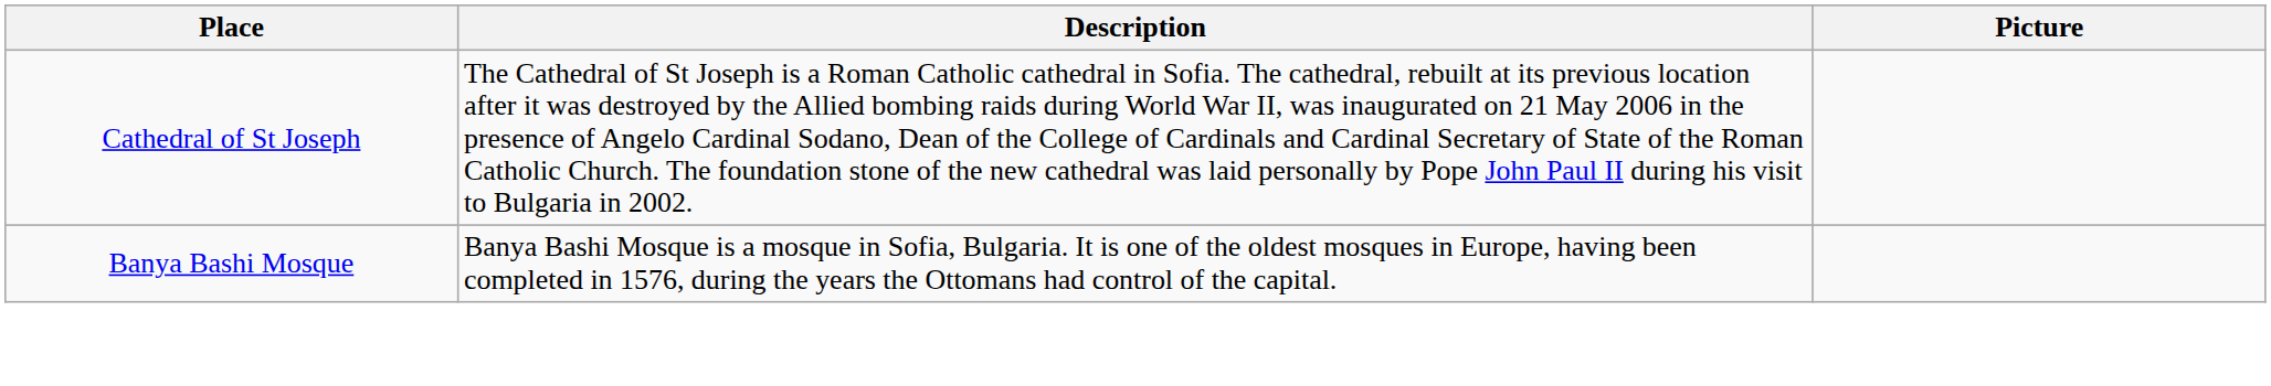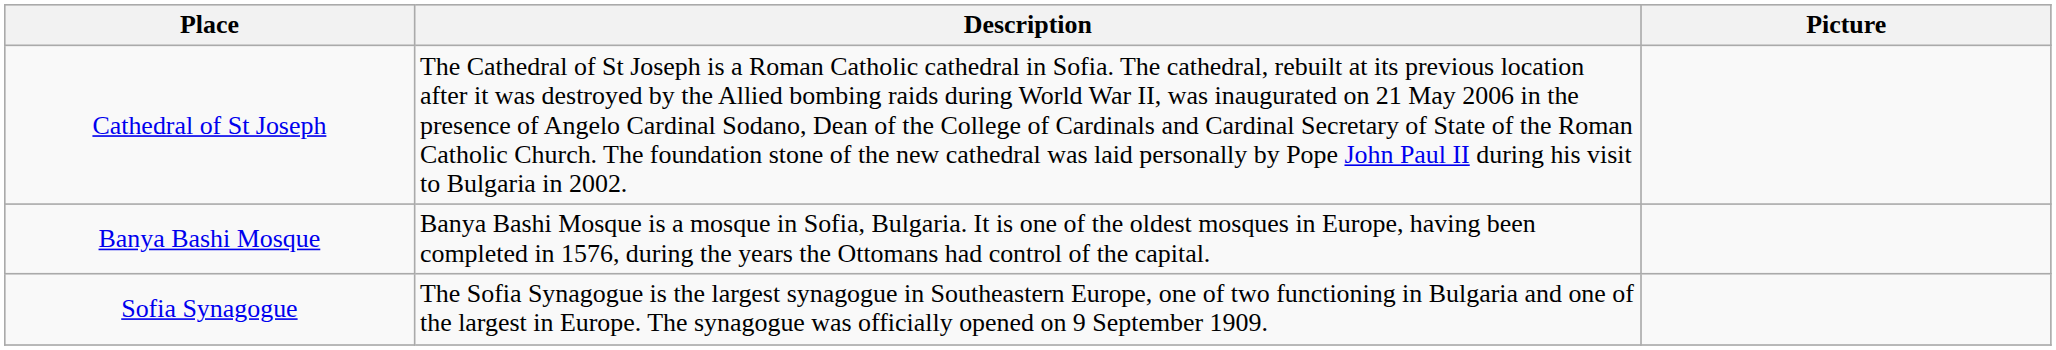+ row: Sofia Synagogue | The Sofia Synagogue is the largest synagogue in Southeastern Europe, one of two functioning in Bulgaria and one of the largest in Europe. The synagogue was officially opened on 9 September 1909.
